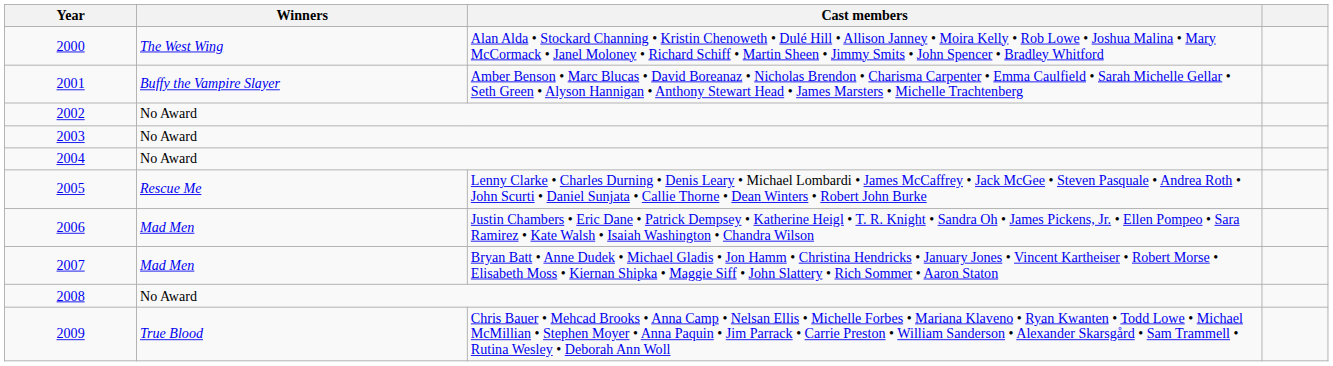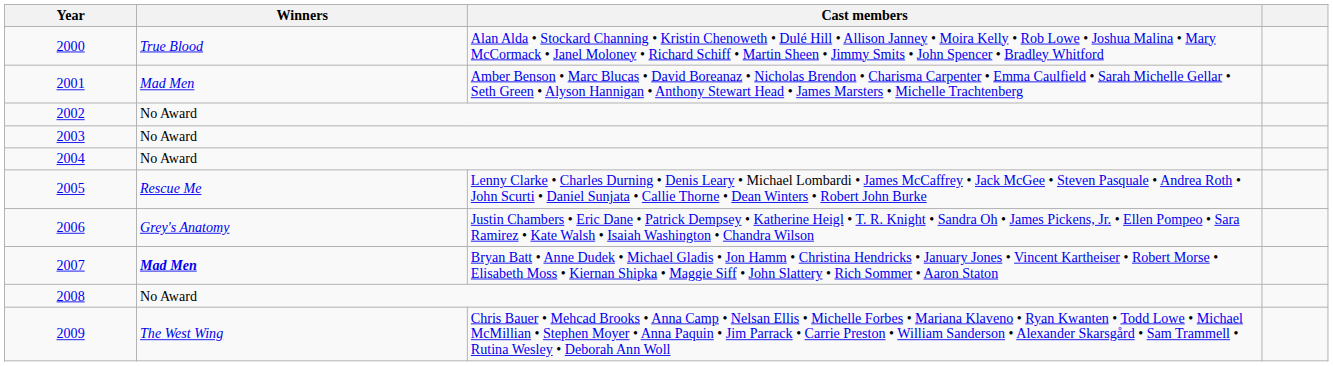2000 | Winners: The West Wing -> True Blood
2001 | Winners: Buffy the Vampire Slayer -> Mad Men
2006 | Winners: Mad Men -> Grey's Anatomy
2007 | Winners: normal -> bold
2009 | Winners: True Blood -> The West Wing
